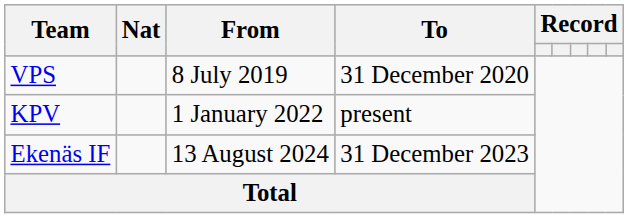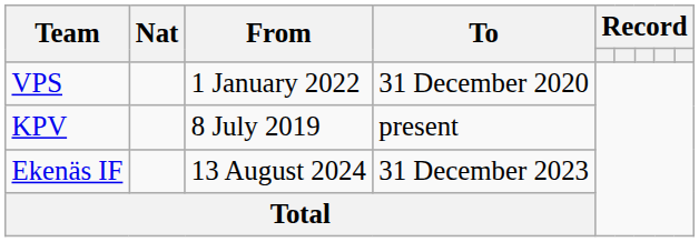VPS | From: 8 July 2019 -> 1 January 2022
KPV | From: 1 January 2022 -> 8 July 2019
